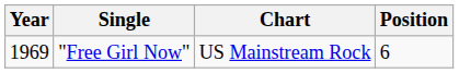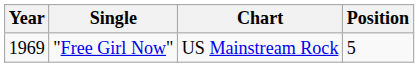"Free Girl Now" | Position: 6 -> 5
